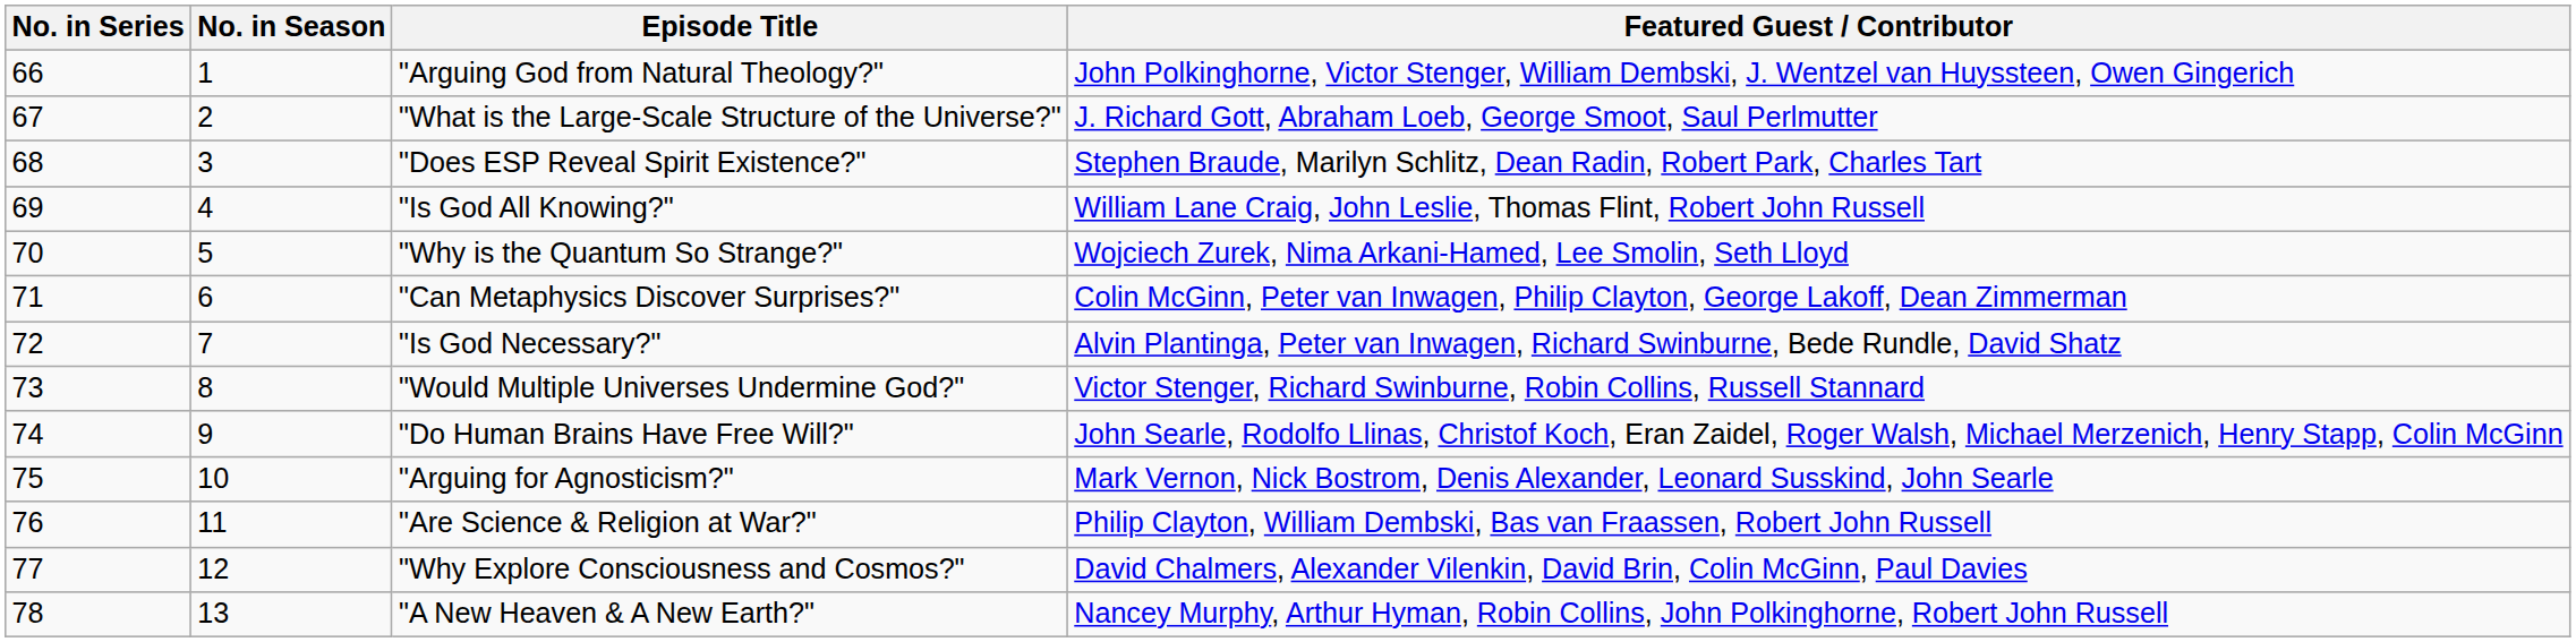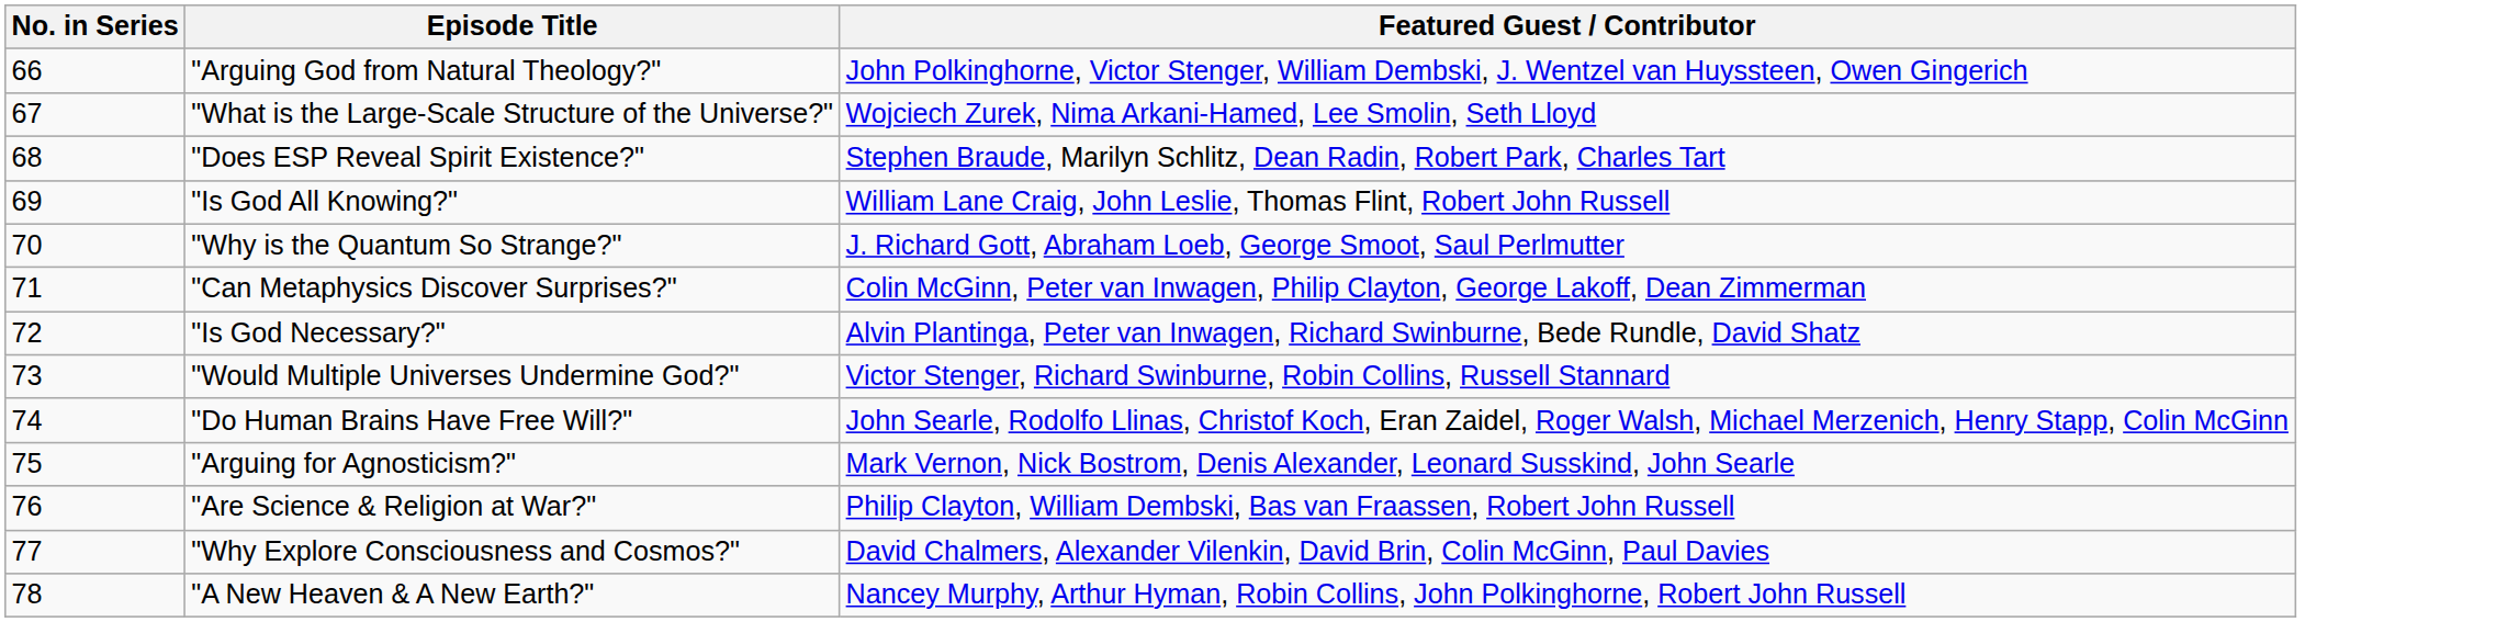- column: No. in Season | 1 | 2 | 3 | 4 | 5 | 6 | 7 | 8 | 9 | 10 | 11 | 12 | 13
"What is the Large-Scale Structure of the Universe?" | Featured Guest / Contributor: J. Richard Gott, Abraham Loeb, George Smoot, Saul Perlmutter -> Wojciech Zurek, Nima Arkani-Hamed, Lee Smolin, Seth Lloyd
"Why is the Quantum So Strange?" | Featured Guest / Contributor: Wojciech Zurek, Nima Arkani-Hamed, Lee Smolin, Seth Lloyd -> J. Richard Gott, Abraham Loeb, George Smoot, Saul Perlmutter
